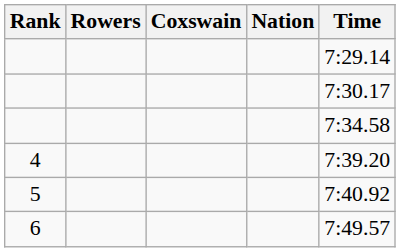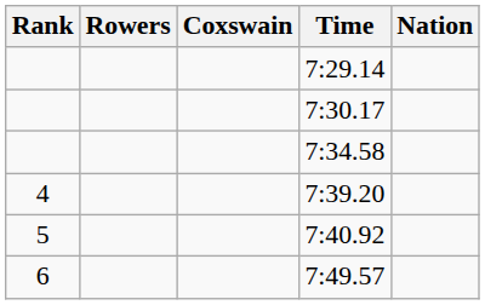columns swapped: Nation <-> Time
